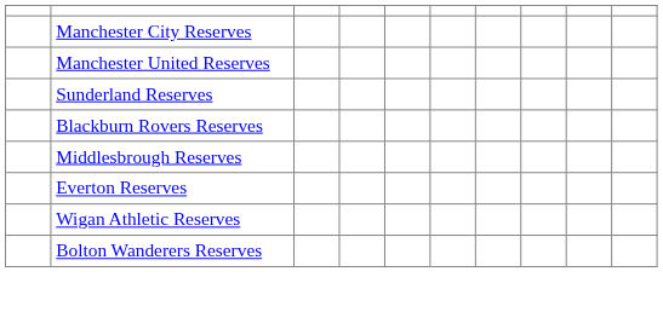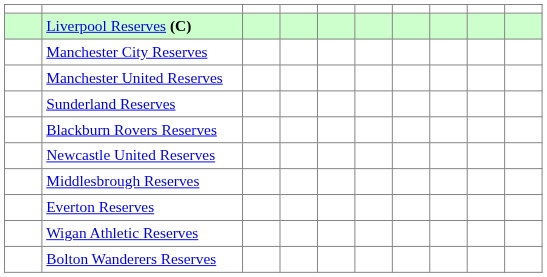+ row: Liverpool Reserves (C)
+ row: Newcastle United Reserves
